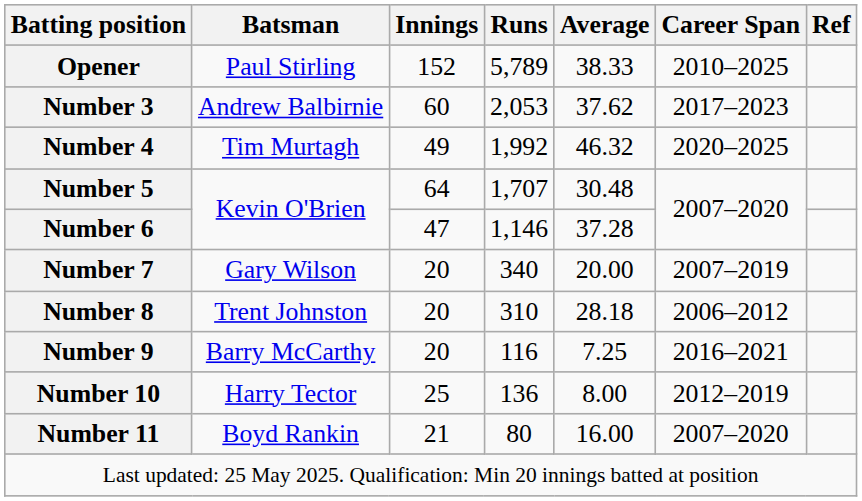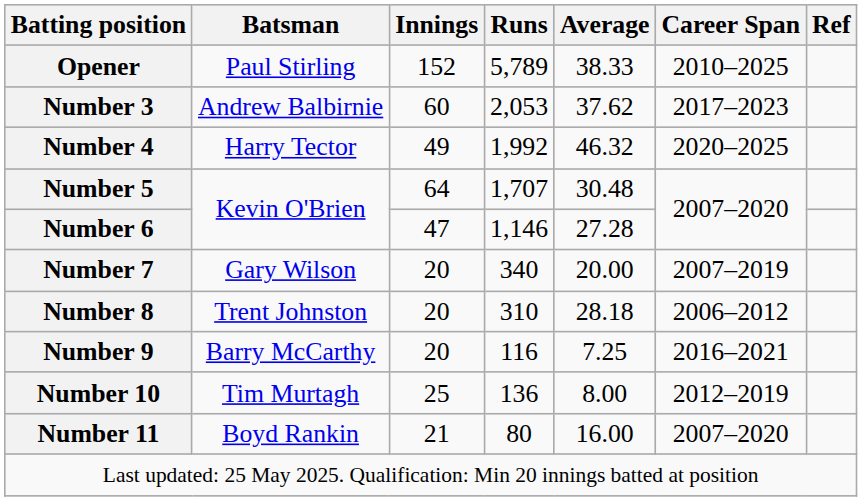Number 4 | Batsman: Tim Murtagh -> Harry Tector
Number 6 | Average: 37.28 -> 27.28
Number 10 | Batsman: Harry Tector -> Tim Murtagh
